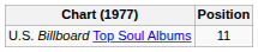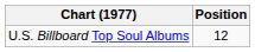U.S. Billboard Top Soul Albums | Position: 11 -> 12
